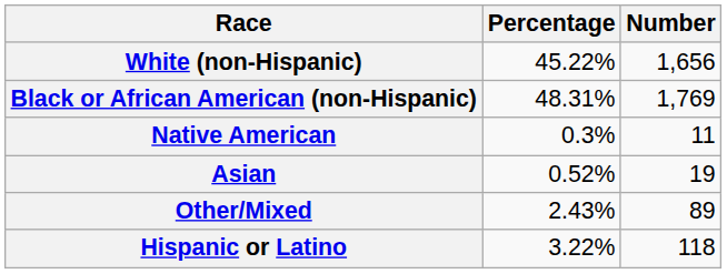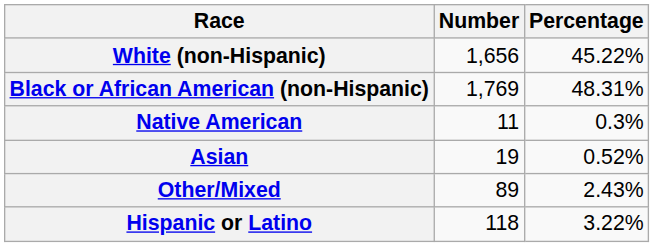columns swapped: Number <-> Percentage
